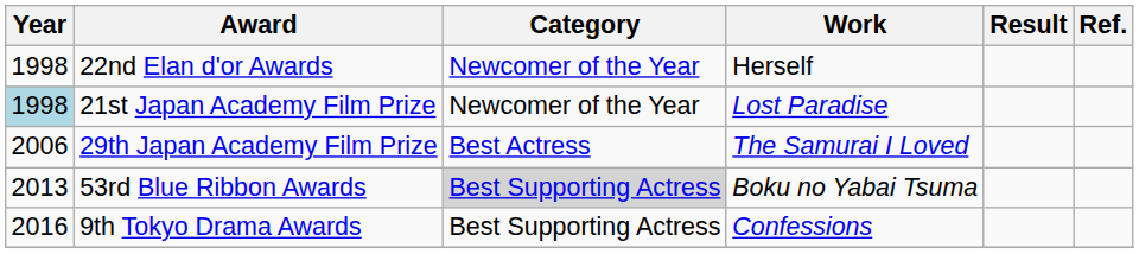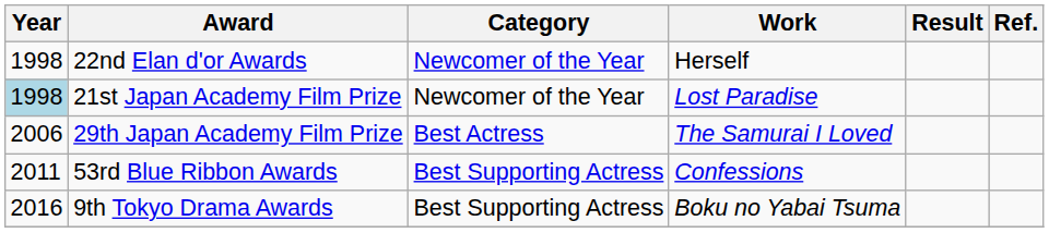53rd Blue Ribbon Awards | Year: 2013 -> 2011
53rd Blue Ribbon Awards | Category: lightgrey background -> no background
53rd Blue Ribbon Awards | Work: Boku no Yabai Tsuma -> Confessions
9th Tokyo Drama Awards | Work: Confessions -> Boku no Yabai Tsuma
